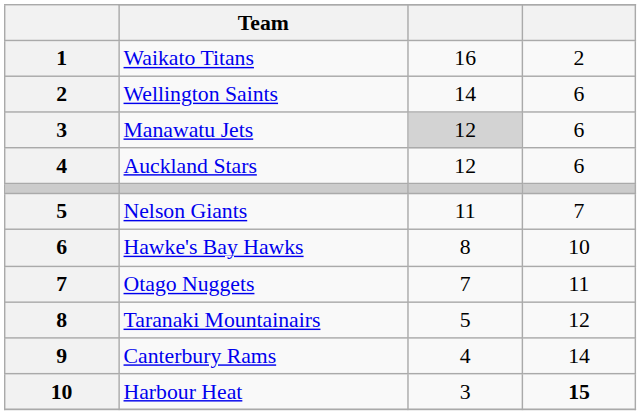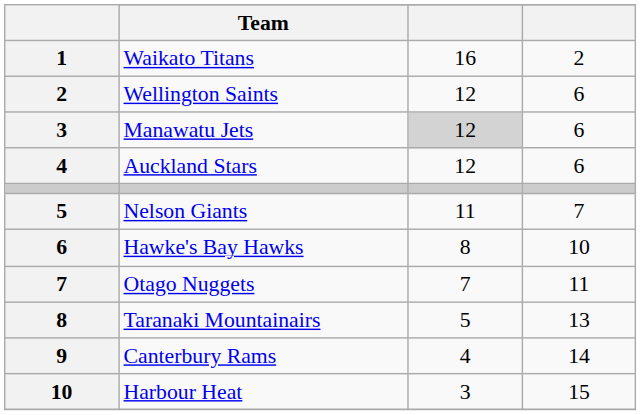Wellington Saints | column 3: 14 -> 12
Taranaki Mountainairs | column 4: 12 -> 13
Harbour Heat | column 4: bold -> normal
